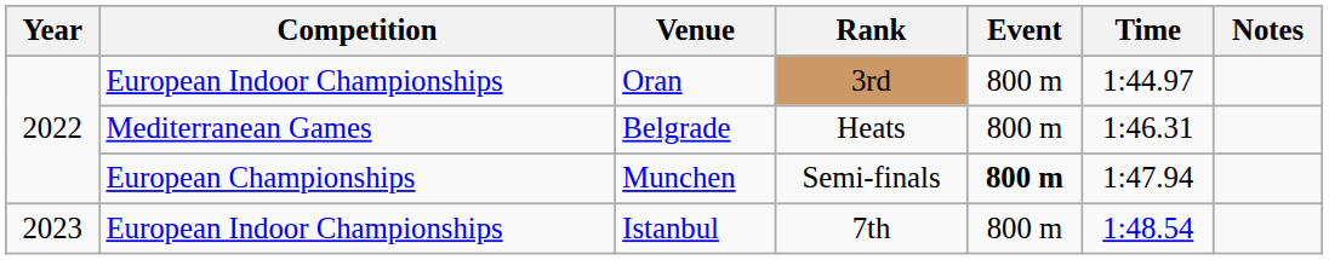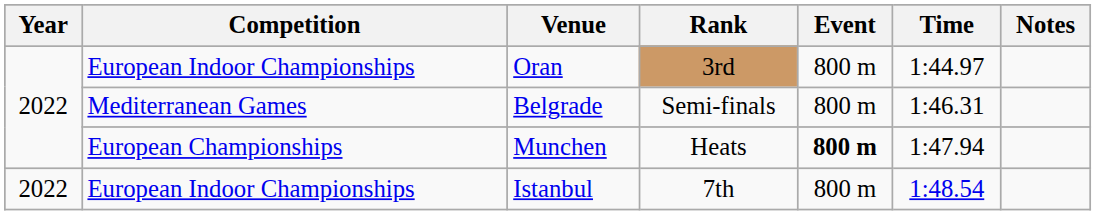Belgrade | Rank: Heats -> Semi-finals
Munchen | Rank: Semi-finals -> Heats
Istanbul | Year: 2023 -> 2022
